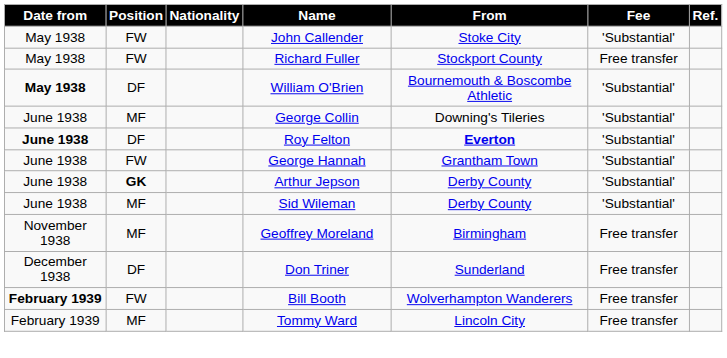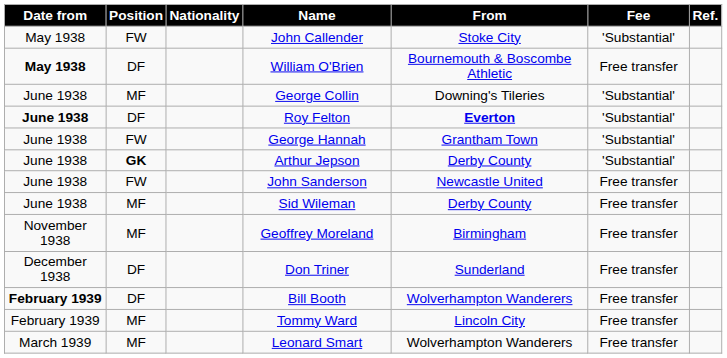- row: May 1938 | FW | Richard Fuller | Stockport County | Free transfer
William O'Brien | Fee: 'Substantial' -> Free transfer
+ row: June 1938 | FW | John Sanderson | Newcastle United | Free transfer
Sid Wileman | Fee: 'Substantial' -> Free transfer
Bill Booth | Position: FW -> DF
+ row: March 1939 | MF | Leonard Smart | Wolverhampton Wanderers | Free transfer
